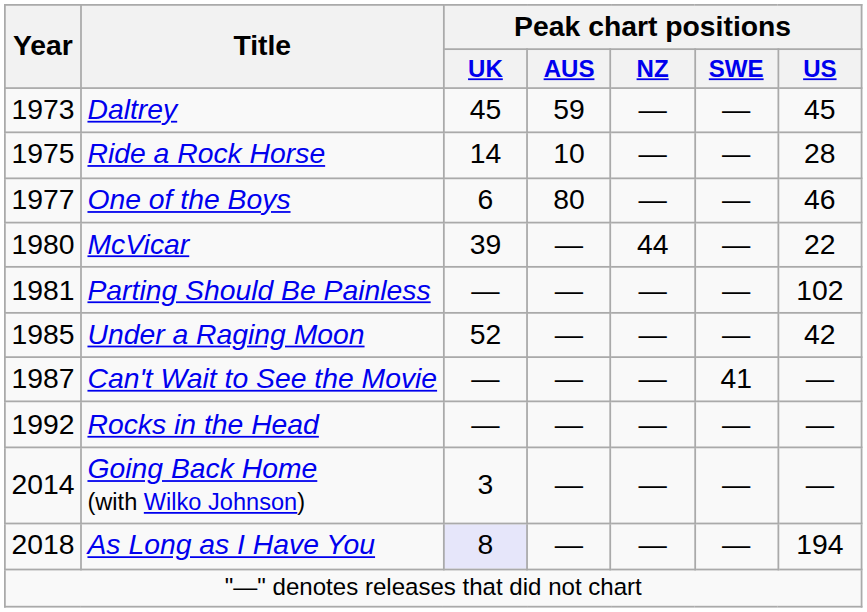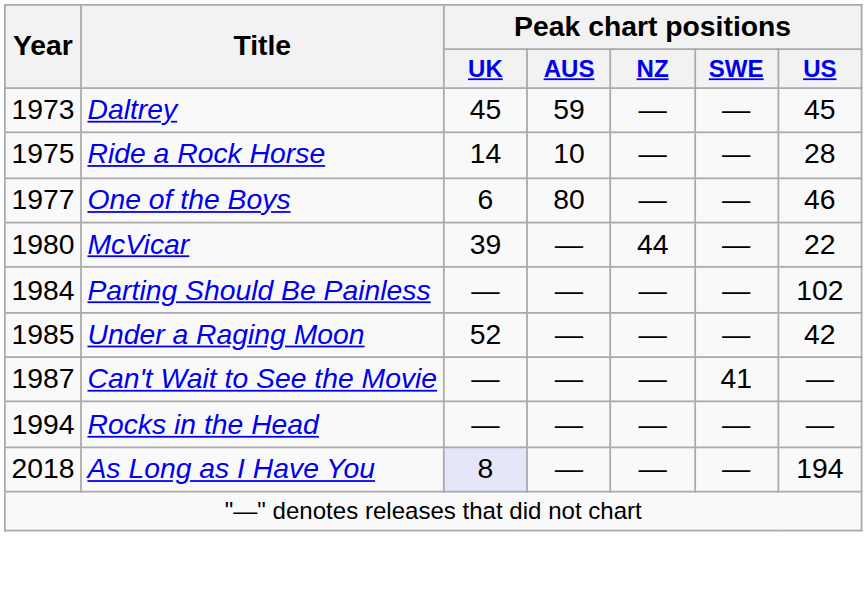Parting Should Be Painless | Year: 1981 -> 1984
Rocks in the Head | Year: 1992 -> 1994
- row: 2014 | Going Back Home (with Wilko Johnson) | 3 | — | — | — | —
